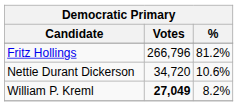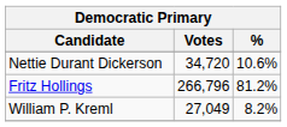rows swapped: Fritz Hollings <-> Nettie Durant Dickerson
William P. Kreml | Votes: bold -> normal
